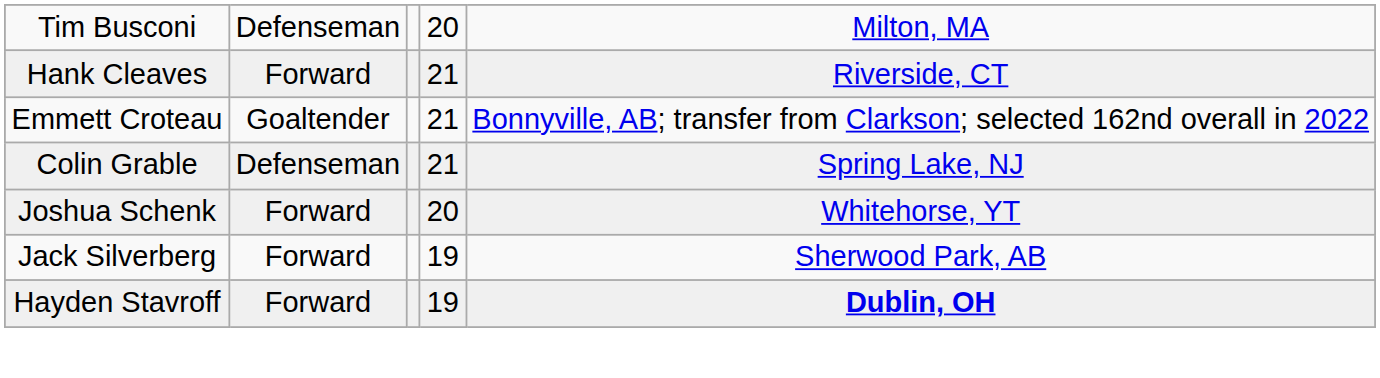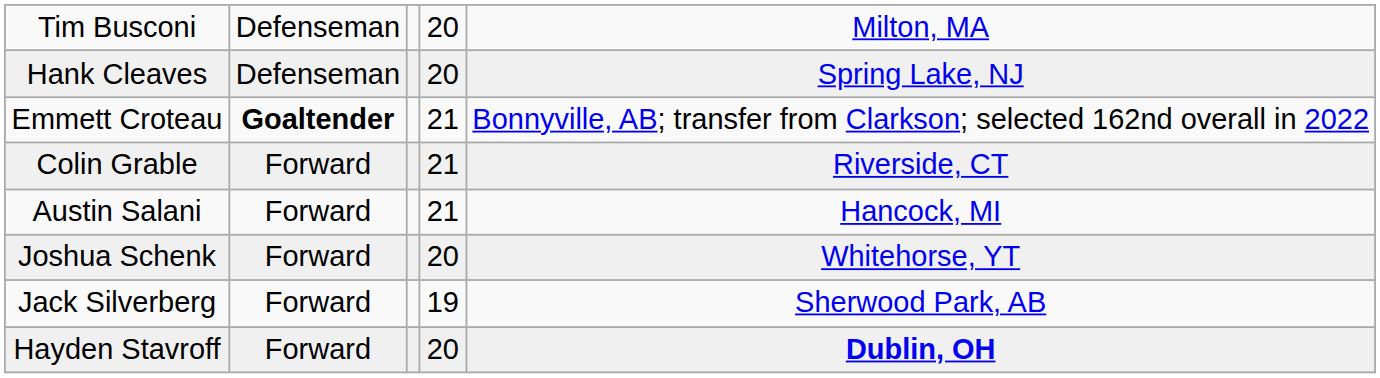Hank Cleaves | column 2: Forward -> Defenseman
Hank Cleaves | column 4: 21 -> 20
Hank Cleaves | column 5: Riverside, CT -> Spring Lake, NJ
Emmett Croteau | column 2: normal -> bold
Colin Grable | column 2: Defenseman -> Forward
Colin Grable | column 5: Spring Lake, NJ -> Riverside, CT
+ row: Austin Salani | Forward | 21 | Hancock, MI
Hayden Stavroff | column 4: 19 -> 20
